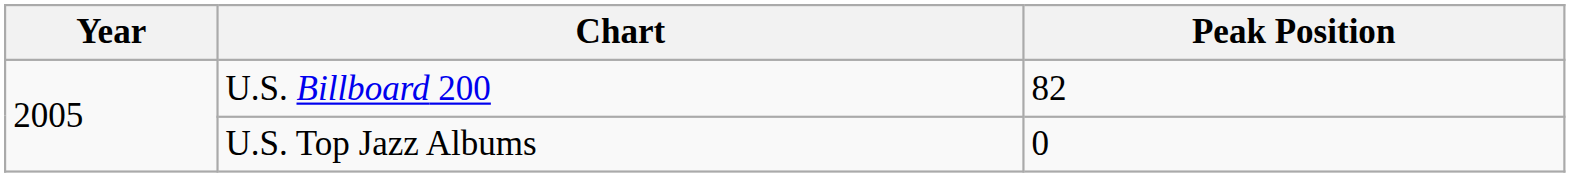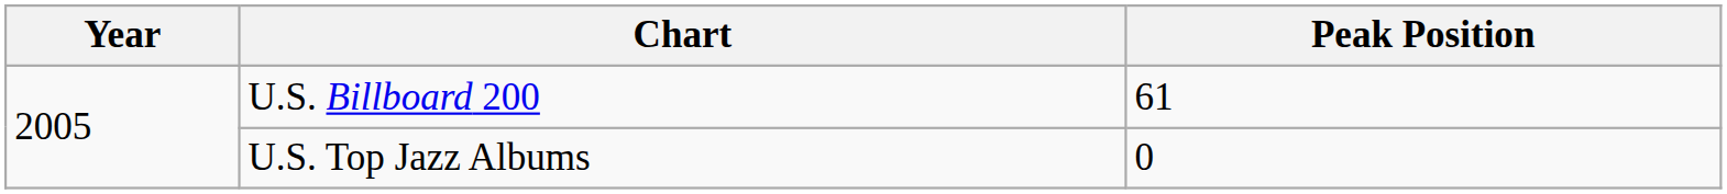U.S. Billboard 200 | Peak Position: 82 -> 61
